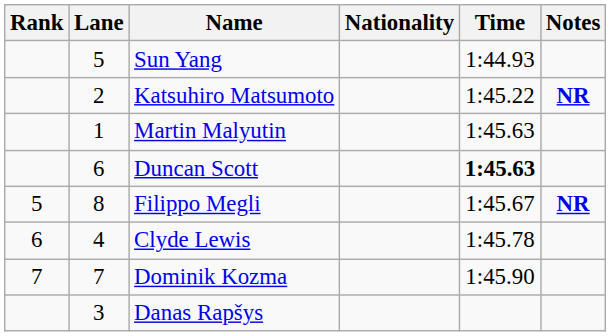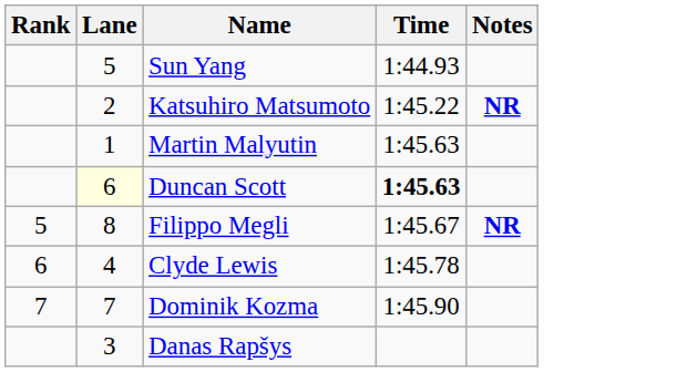- column: Nationality
Duncan Scott | Lane: no background -> lightyellow background
